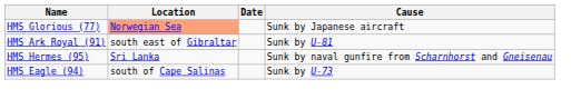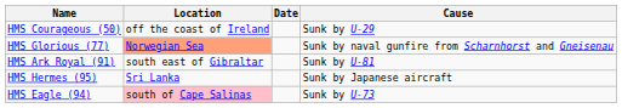+ row: HMS Courageous (50) | off the coast of Ireland | Sunk by U-29
HMS Glorious (77) | Cause: Sunk by Japanese aircraft -> Sunk by naval gunfire from Scharnhorst and Gneisenau
HMS Hermes (95) | Cause: Sunk by naval gunfire from Scharnhorst and Gneisenau -> Sunk by Japanese aircraft
HMS Eagle (94) | Location: no background -> pink background
